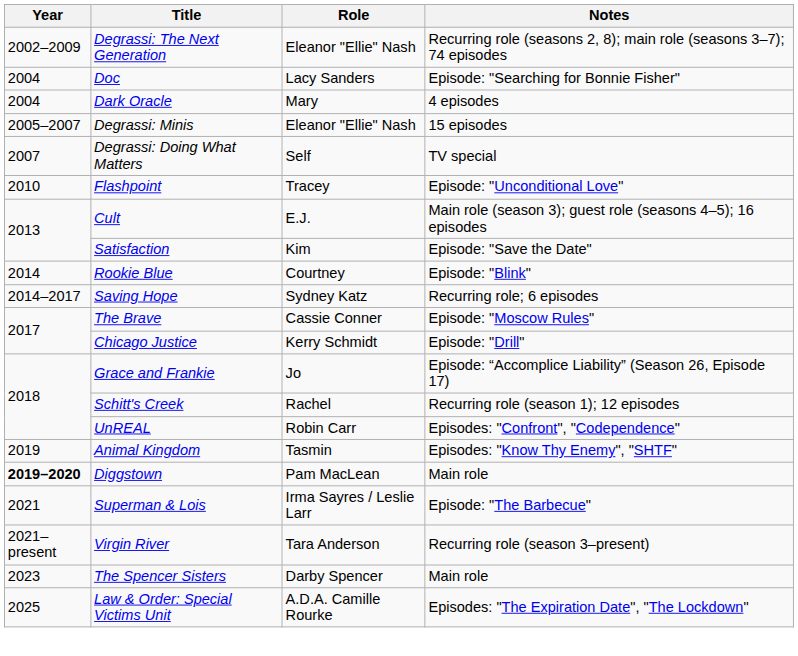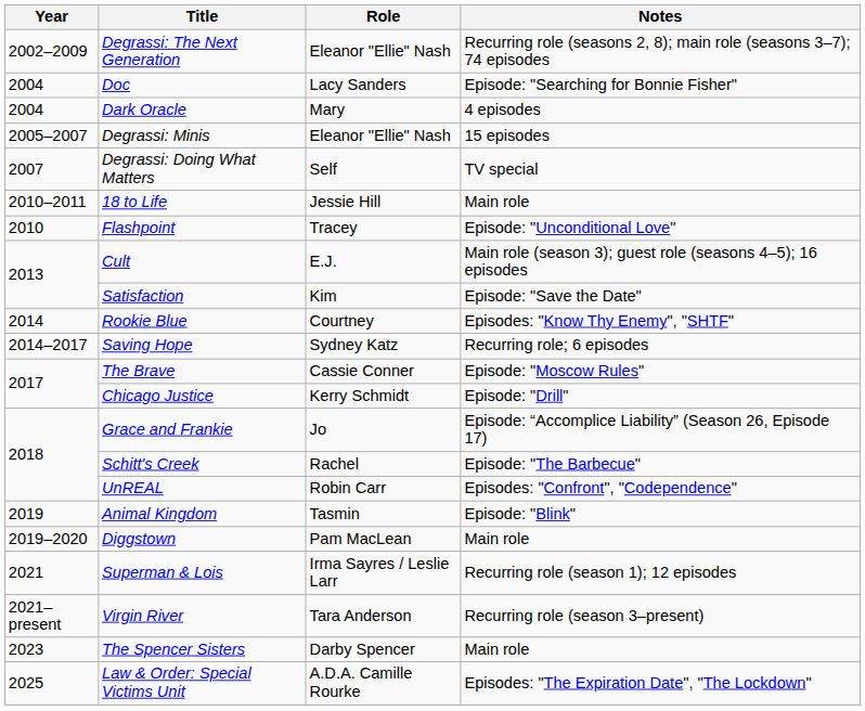+ row: 2010–2011 | 18 to Life | Jessie Hill | Main role
Rookie Blue | Notes: Episode: "Blink" -> Episodes: "Know Thy Enemy", "SHTF"
Schitt's Creek | Notes: Recurring role (season 1); 12 episodes -> Episode: "The Barbecue"
Animal Kingdom | Notes: Episodes: "Know Thy Enemy", "SHTF" -> Episode: "Blink"
Diggstown | Year: bold -> normal
Superman & Lois | Notes: Episode: "The Barbecue" -> Recurring role (season 1); 12 episodes
